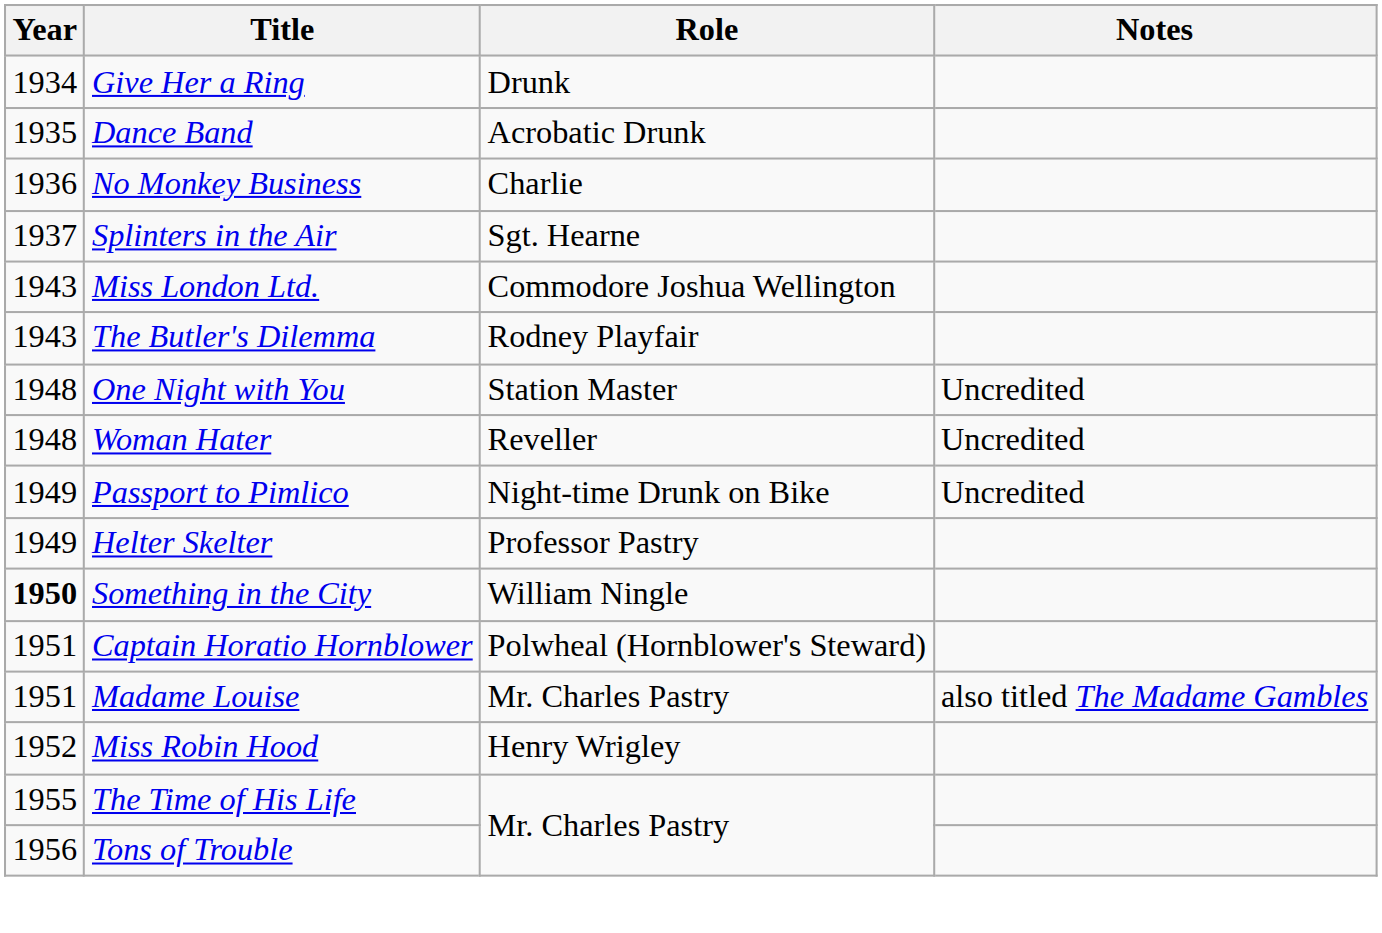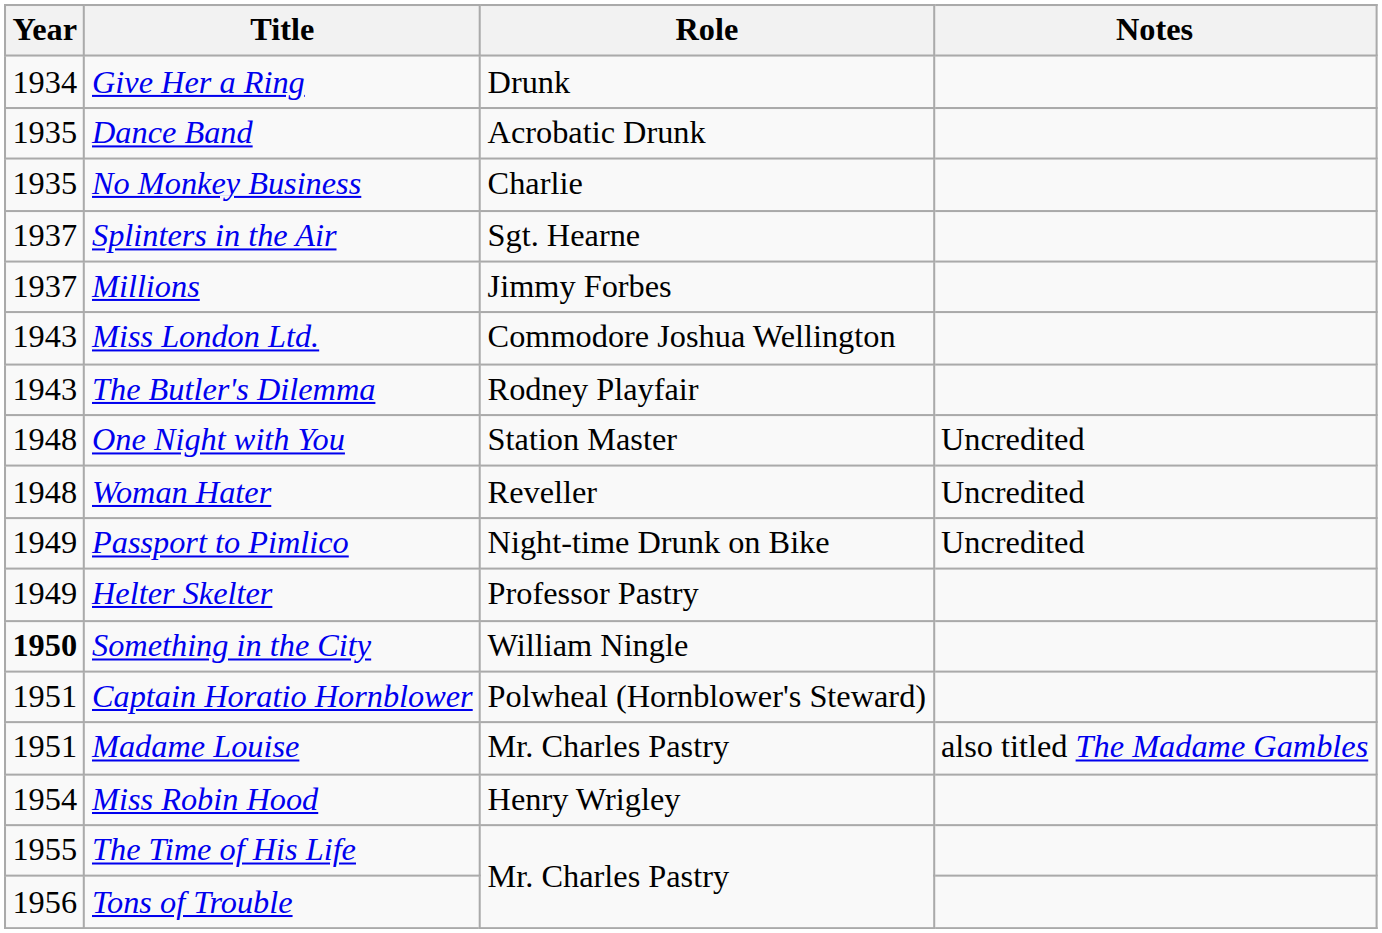No Monkey Business | Year: 1936 -> 1935
+ row: 1937 | Millions | Jimmy Forbes
Miss Robin Hood | Year: 1952 -> 1954
